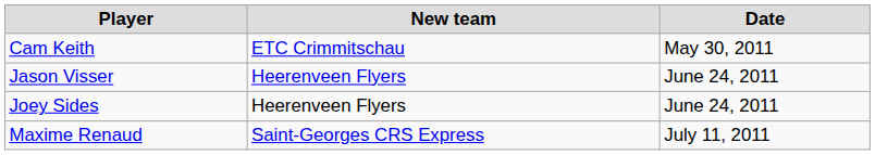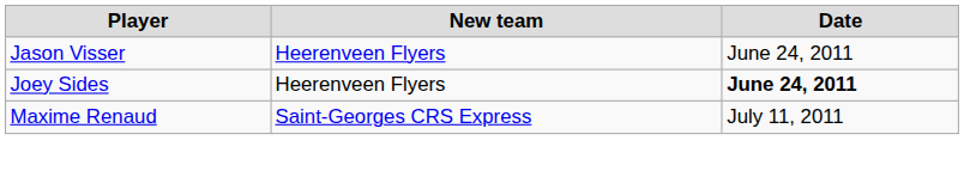- row: Cam Keith | ETC Crimmitschau | May 30, 2011
Joey Sides | Date: normal -> bold
